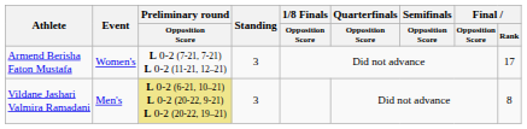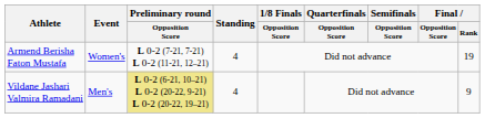Armend Berisha Faton Mustafa | Standing: 3 -> 4
Armend Berisha Faton Mustafa | Final / Rank: 17 -> 19
Vildane Jashari Valmira Ramadani | Standing: 3 -> 4
Vildane Jashari Valmira Ramadani | Final / Rank: 8 -> 9
